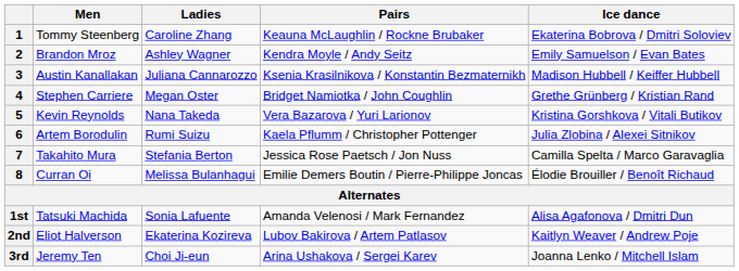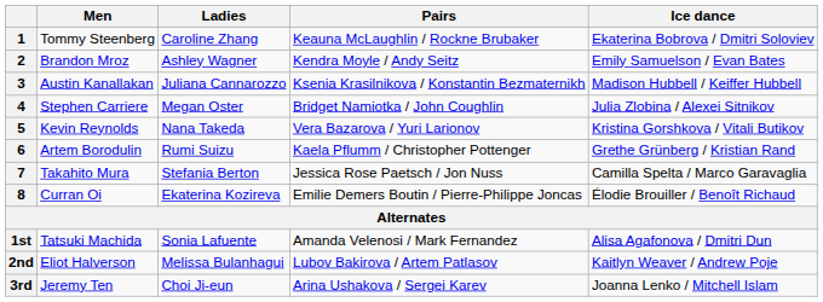4 | Ice dance: Grethe Grünberg / Kristian Rand -> Julia Zlobina / Alexei Sitnikov
6 | Ice dance: Julia Zlobina / Alexei Sitnikov -> Grethe Grünberg / Kristian Rand
8 | Ladies: Melissa Bulanhagui -> Ekaterina Kozireva
2nd | Ladies: Ekaterina Kozireva -> Melissa Bulanhagui
